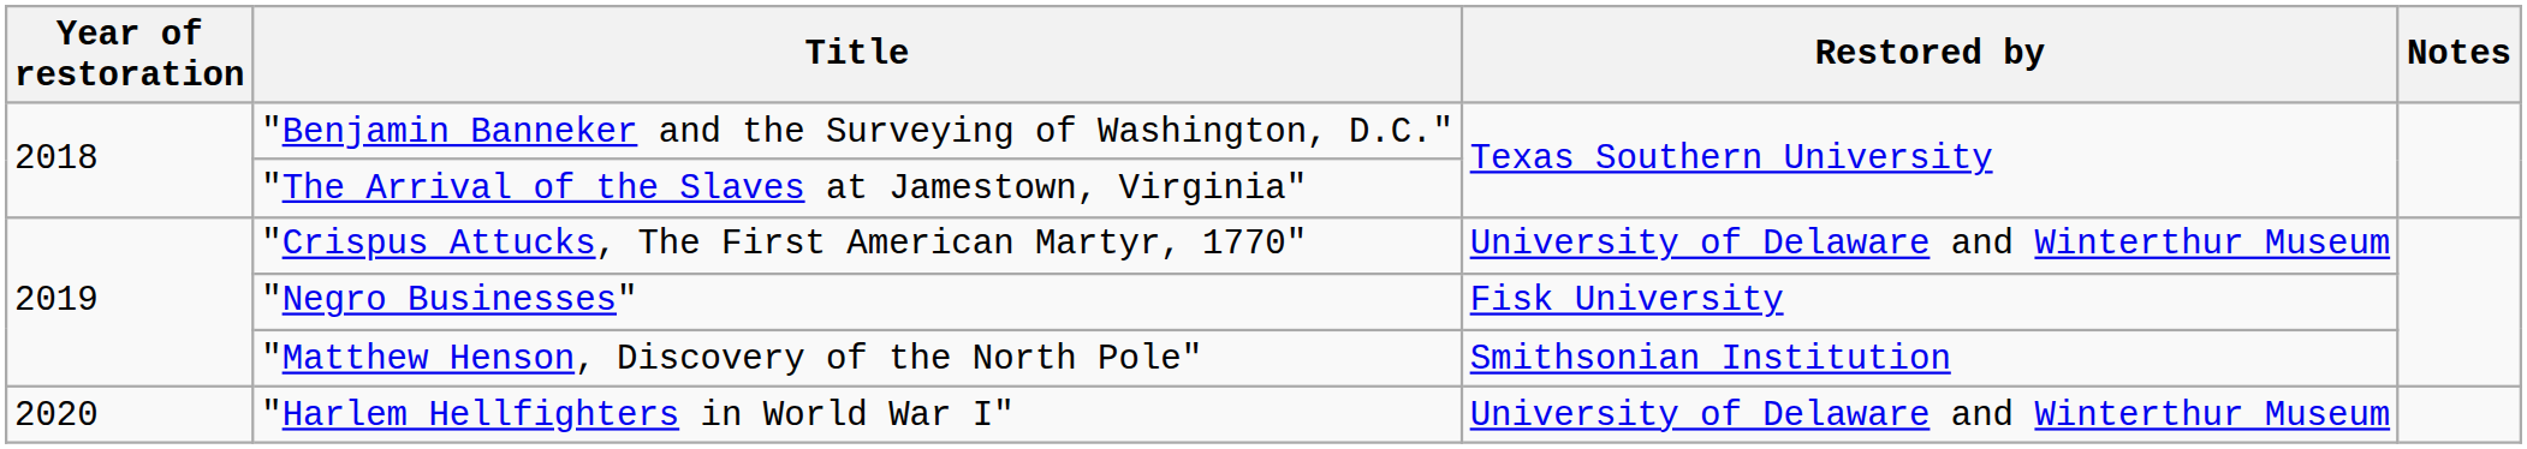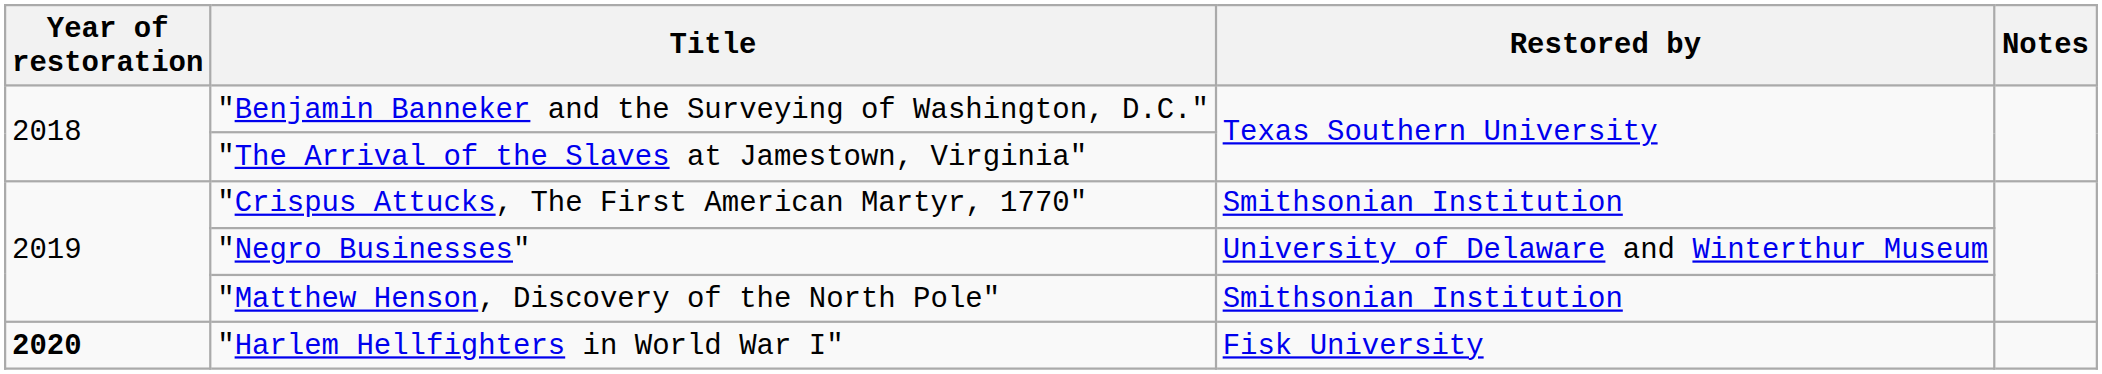"Crispus Attucks, The First American Martyr, 1770" | Restored by: University of Delaware and Winterthur Museum -> Smithsonian Institution
"Negro Businesses" | Restored by: Fisk University -> University of Delaware and Winterthur Museum
"Harlem Hellfighters in World War I" | Year of restoration: normal -> bold
"Harlem Hellfighters in World War I" | Restored by: University of Delaware and Winterthur Museum -> Fisk University
